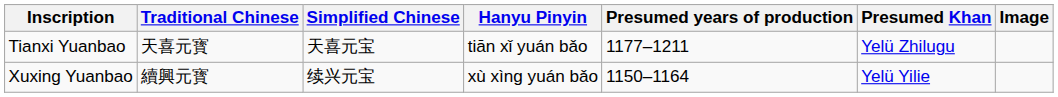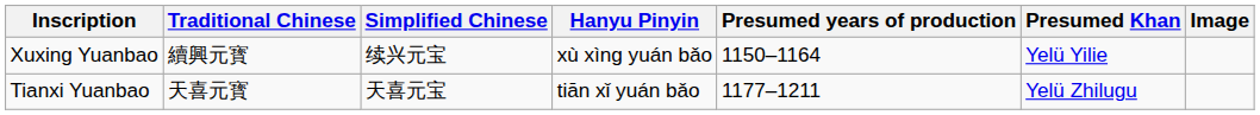rows swapped: Xuxing Yuanbao <-> Tianxi Yuanbao
